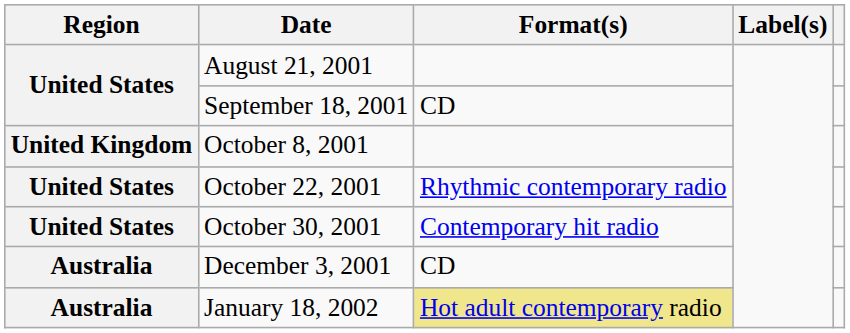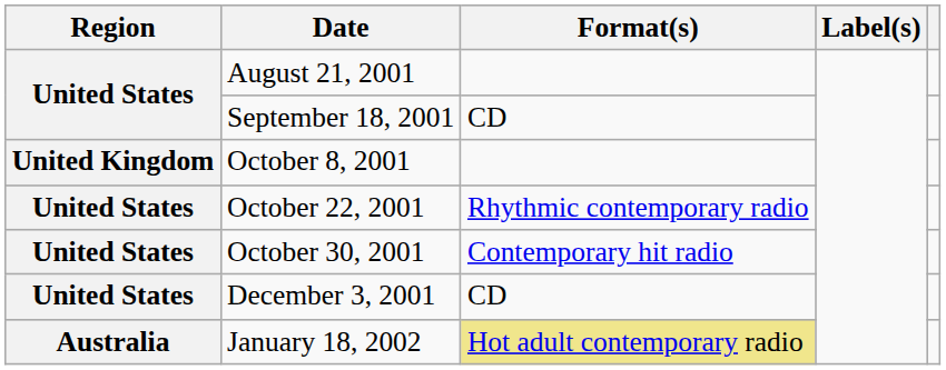December 3, 2001 | Region: Australia -> United States
